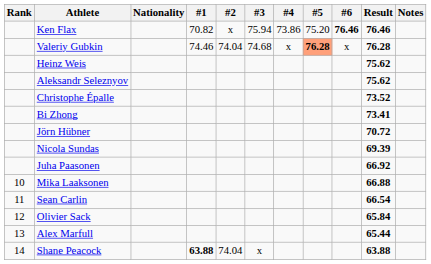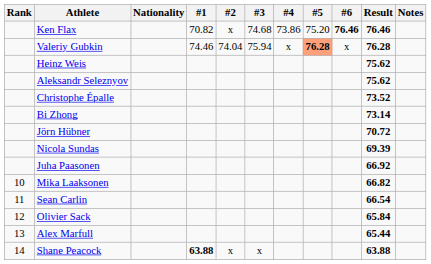Ken Flax | #3: 75.94 -> 74.68
Valeriy Gubkin | #3: 74.68 -> 75.94
Bi Zhong | Result: 73.41 -> 73.14
Mika Laaksonen | Result: 66.88 -> 66.82
Shane Peacock | #2: 74.04 -> x
